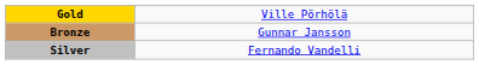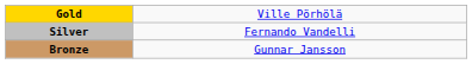rows swapped: Silver <-> Bronze
